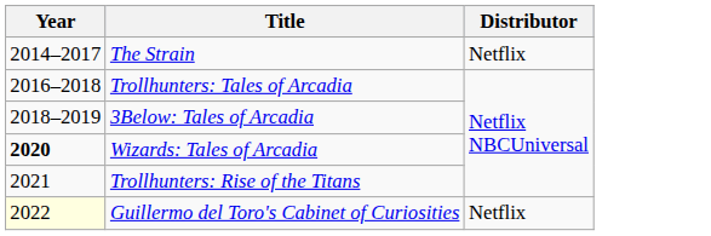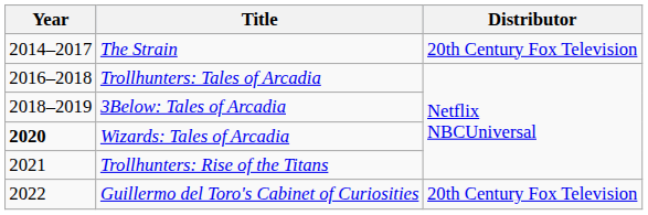The Strain | Distributor: Netflix -> 20th Century Fox Television
Guillermo del Toro's Cabinet of Curiosities | Year: lightyellow background -> no background
Guillermo del Toro's Cabinet of Curiosities | Distributor: Netflix -> 20th Century Fox Television
